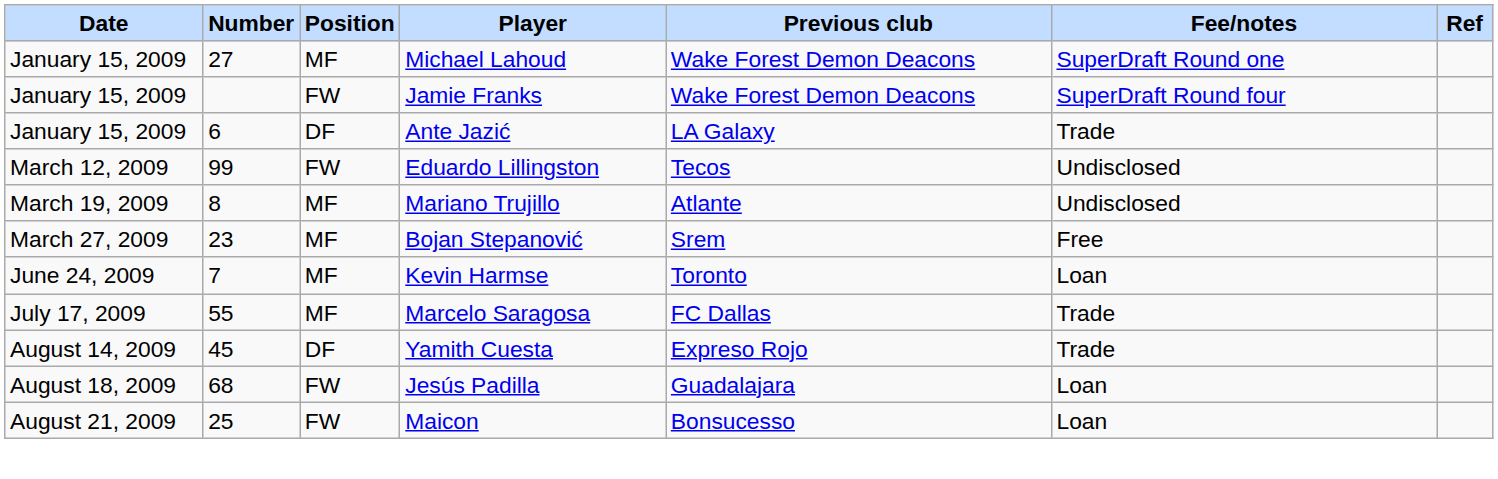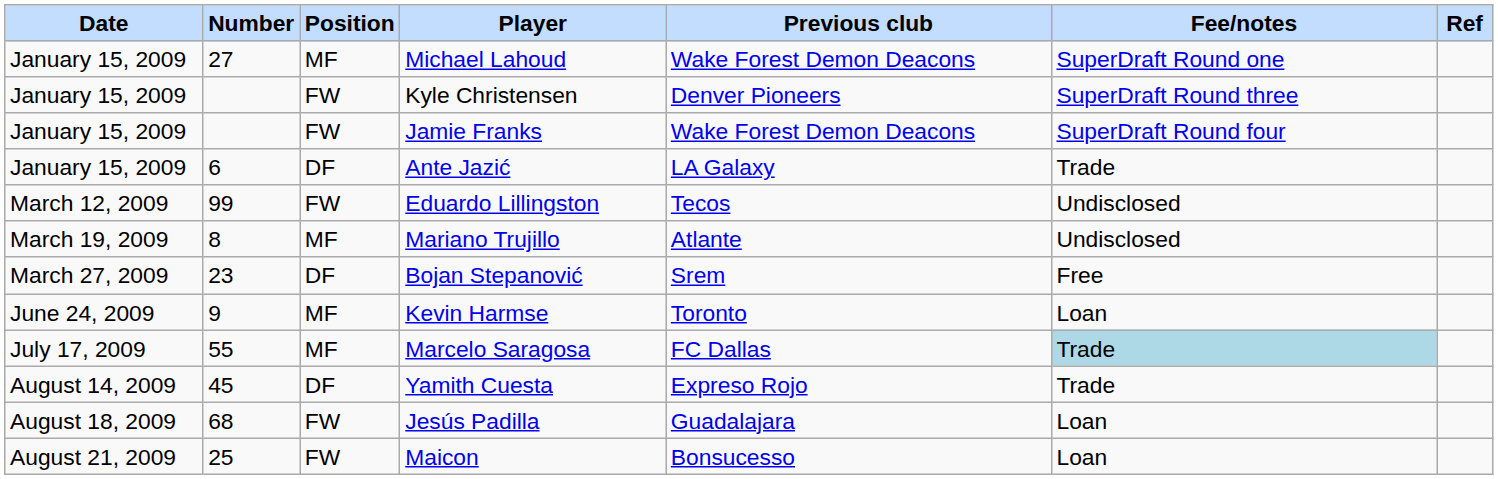+ row: January 15, 2009 | FW | Kyle Christensen | Denver Pioneers | SuperDraft Round three
Bojan Stepanović | Position: MF -> DF
Kevin Harmse | Number: 7 -> 9
Marcelo Saragosa | Fee/notes: no background -> lightblue background
